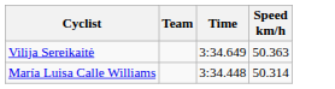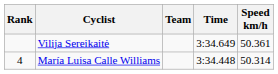+ column: Rank | 4
Vilija Sereikaitė | Speed km/h: 50.363 -> 50.361
